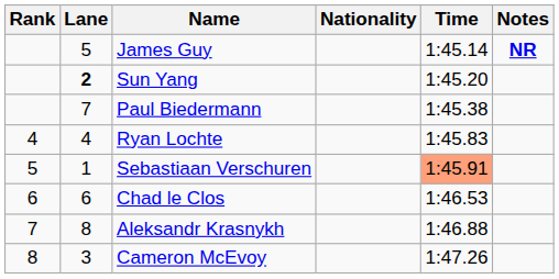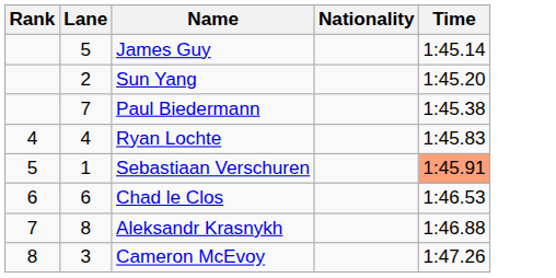- column: Notes | NR
Sun Yang | Lane: bold -> normal
